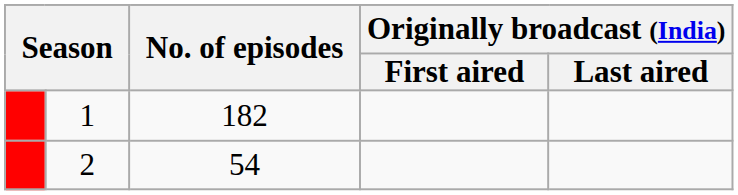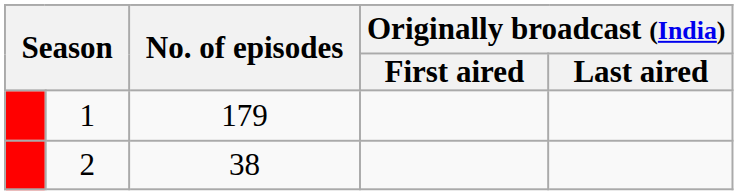1 | No. of episodes: 182 -> 179
2 | No. of episodes: 54 -> 38
